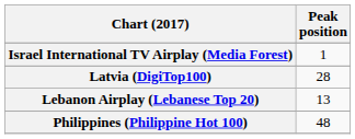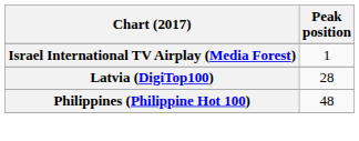- row: Lebanon Airplay (Lebanese Top 20) | 13
